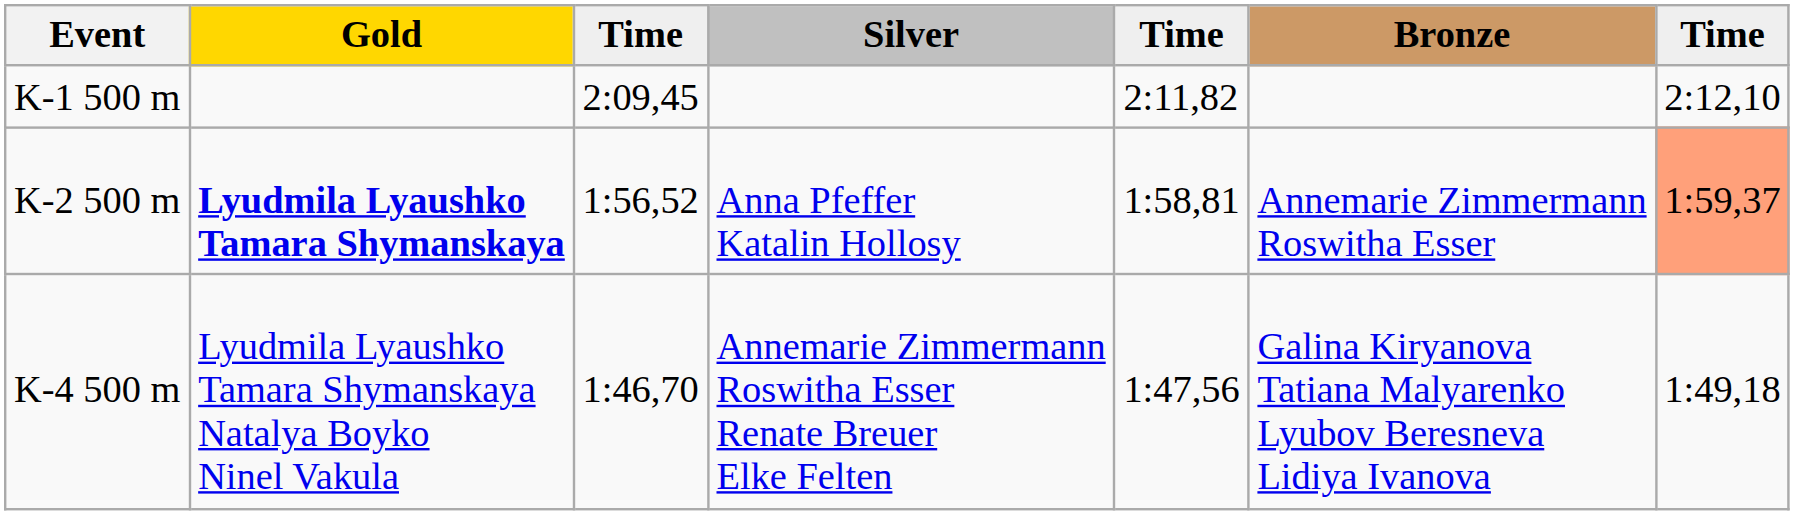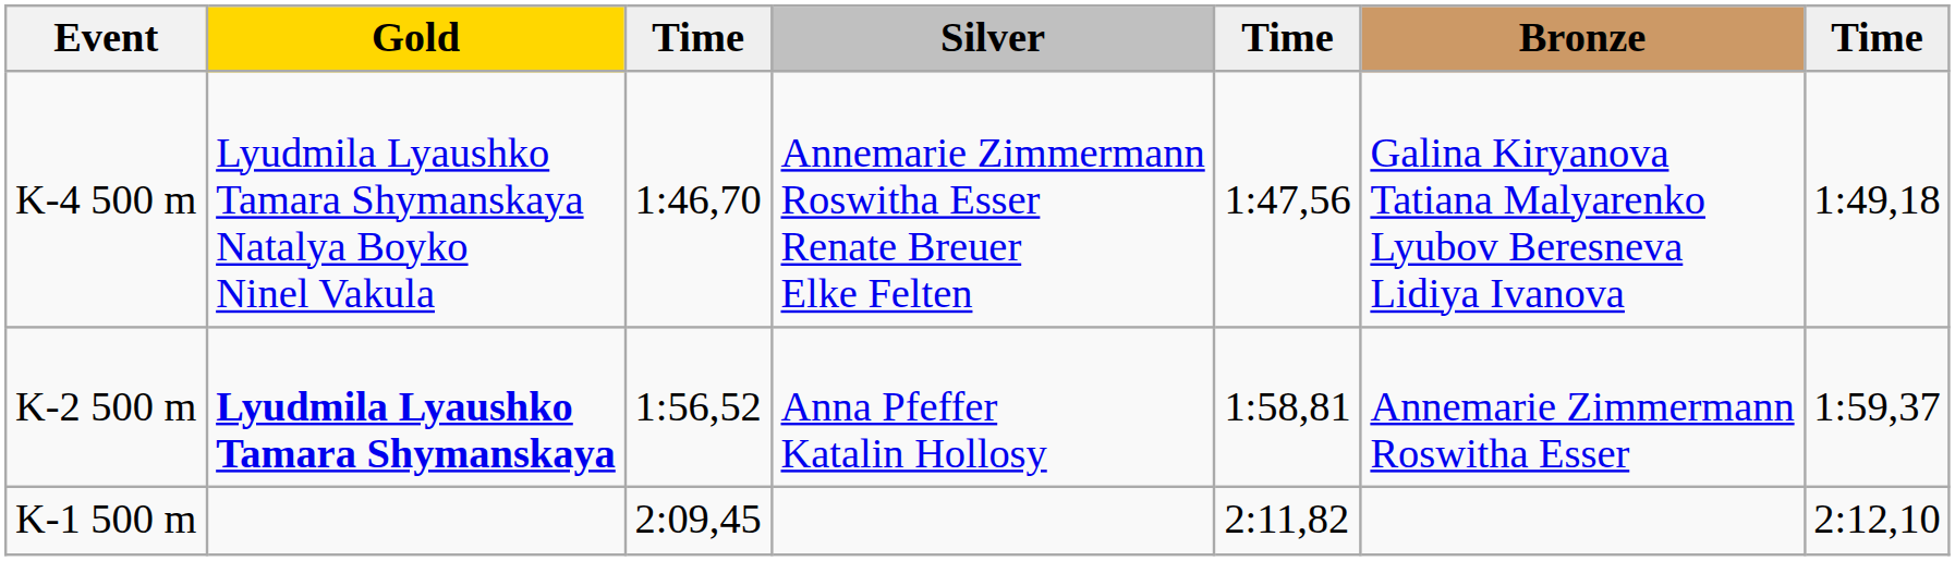rows swapped: K-1 500 m <-> K-4 500 m
K-2 500 m | column 7: lightsalmon background -> no background
